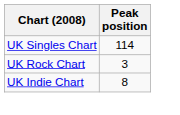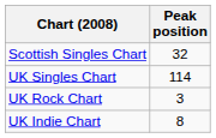+ row: Scottish Singles Chart | 32
